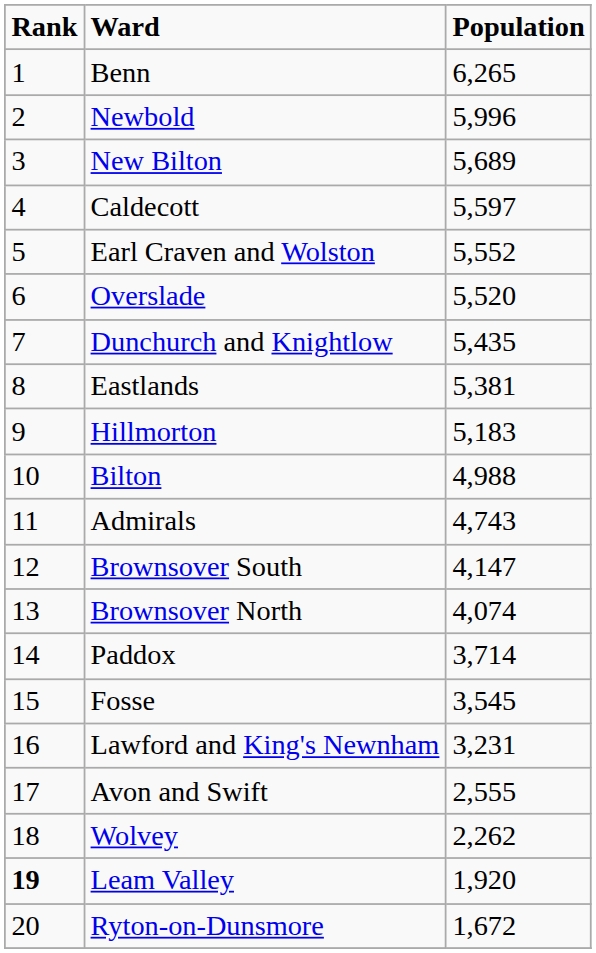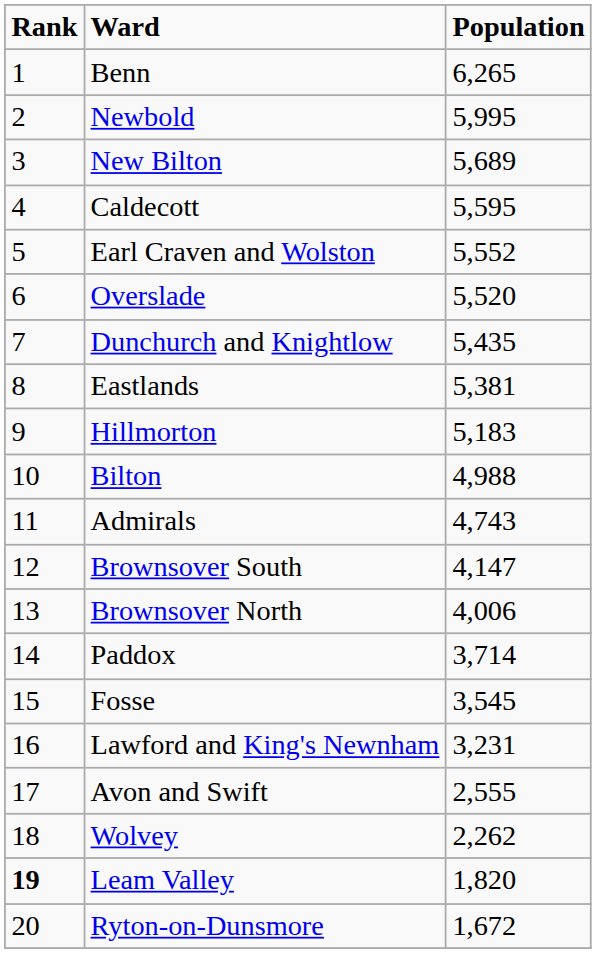Newbold | Population: 5,996 -> 5,995
Caldecott | Population: 5,597 -> 5,595
Brownsover North | Population: 4,074 -> 4,006
Leam Valley | Population: 1,920 -> 1,820
